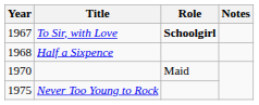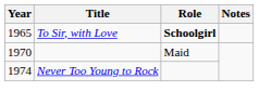To Sir, with Love | Year: 1967 -> 1965
- row: 1968 | Half a Sixpence
Never Too Young to Rock | Year: 1975 -> 1974
